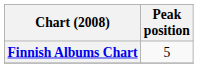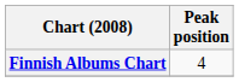Finnish Albums Chart | Peak position: 5 -> 4
